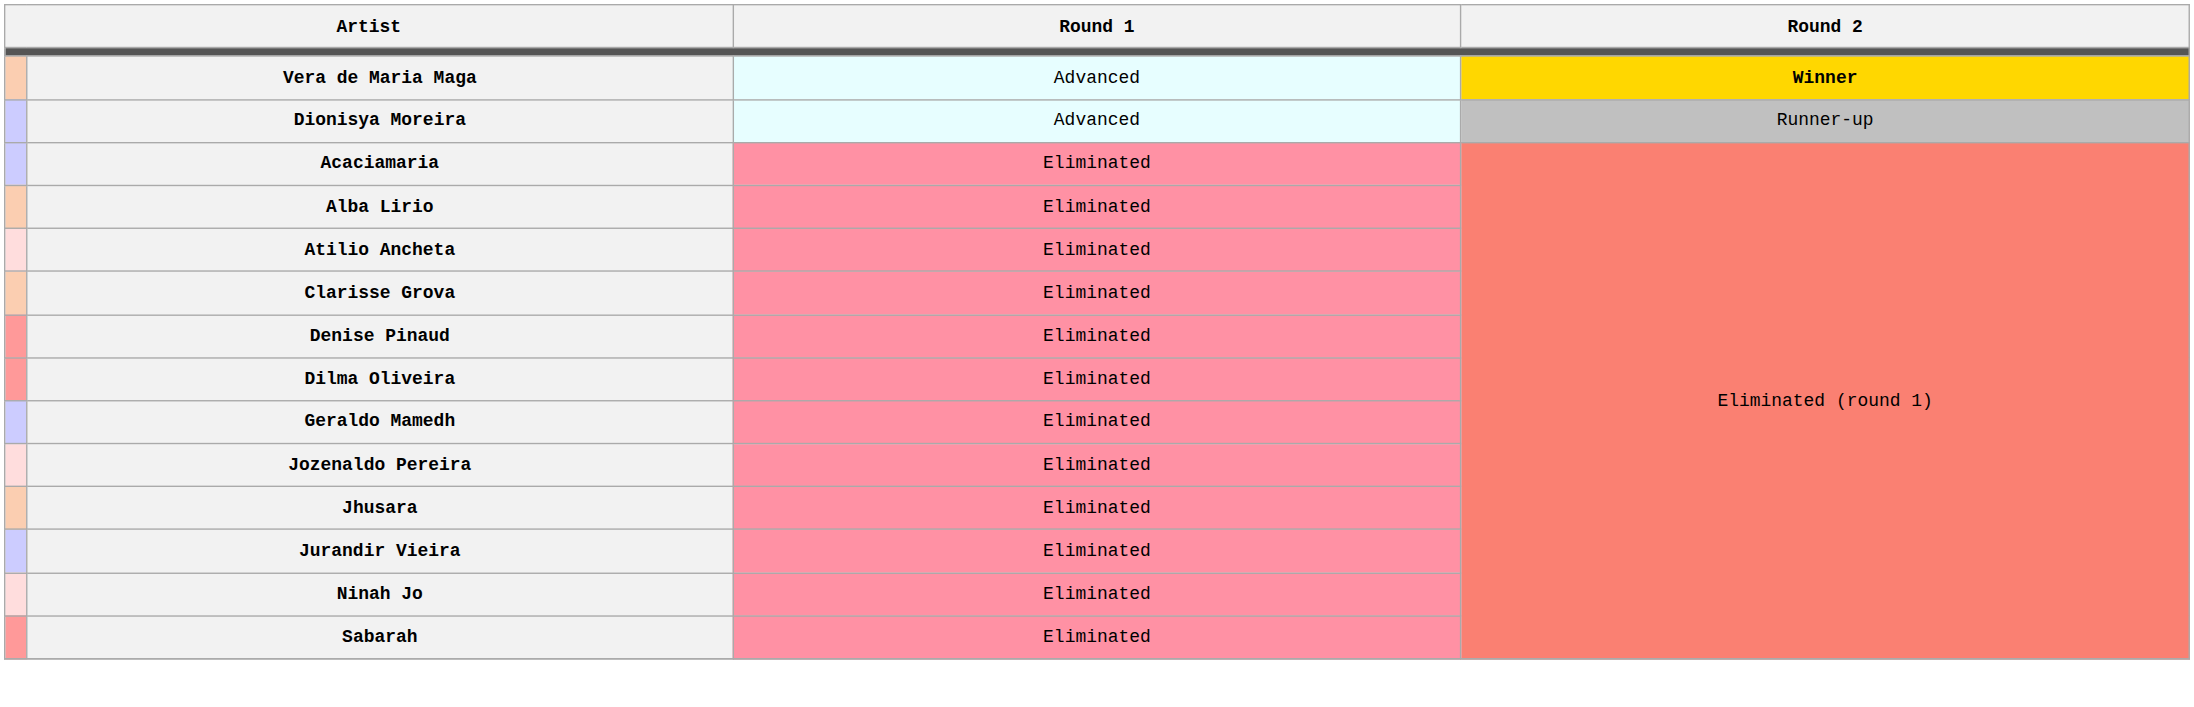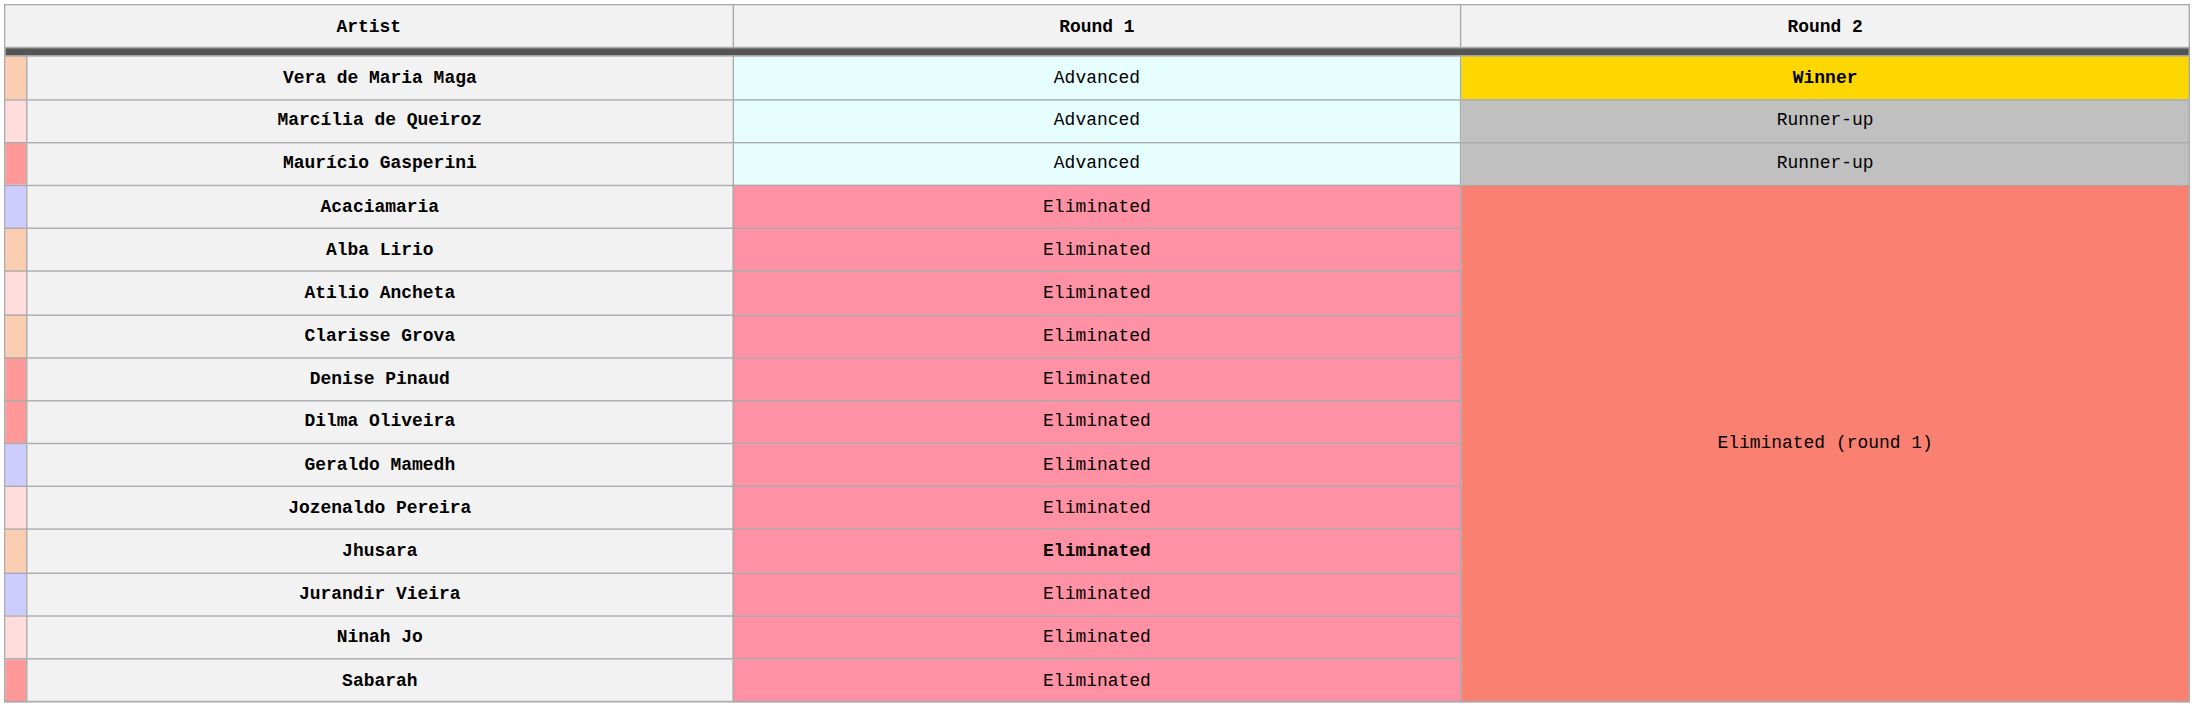- row: Dionisya Moreira | Advanced | Runner-up
+ row: Marcília de Queiroz | Advanced | Runner-up
+ row: Maurício Gasperini | Advanced | Runner-up
Jhusara | Round 1: normal -> bold
